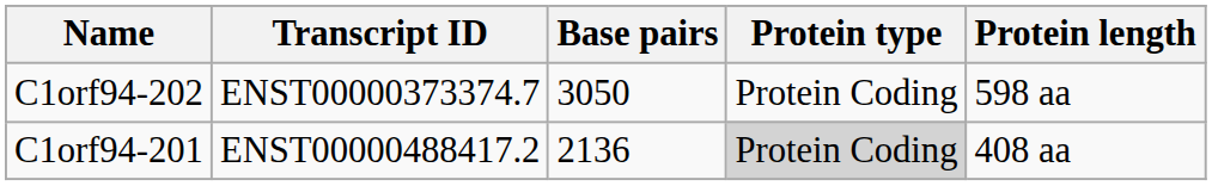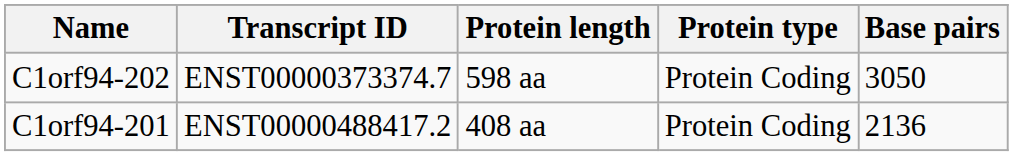columns swapped: Base pairs <-> Protein length
C1orf94-201 | Protein type: lightgrey background -> no background
